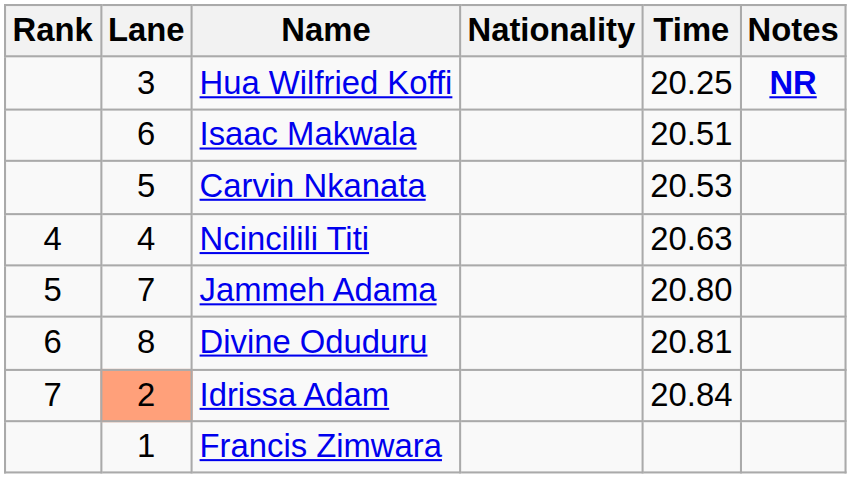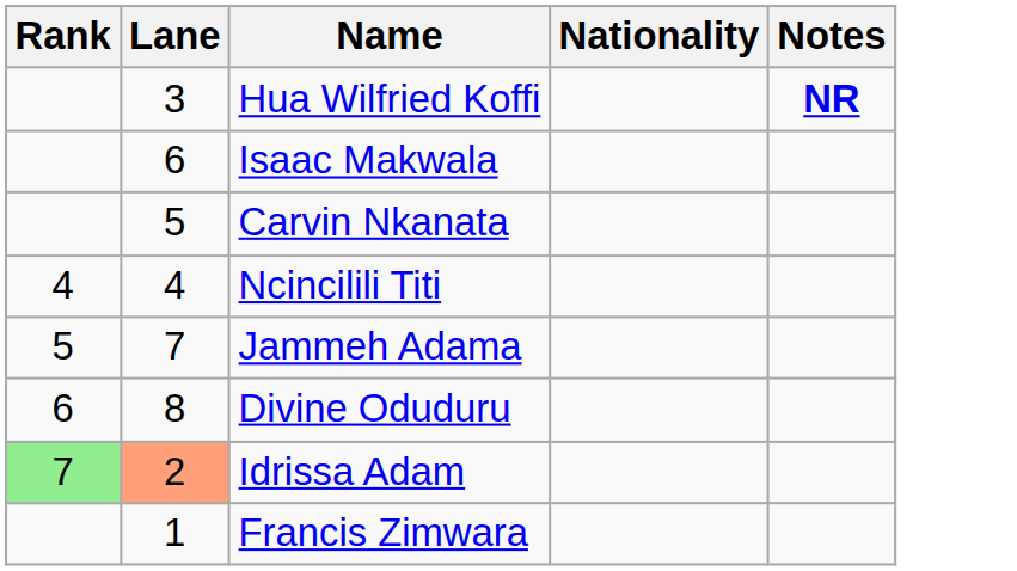- column: Time | 20.25 | 20.51 | 20.53 | 20.63 | 20.80 | 20.81 | 20.84
Idrissa Adam | Rank: no background -> lightgreen background
